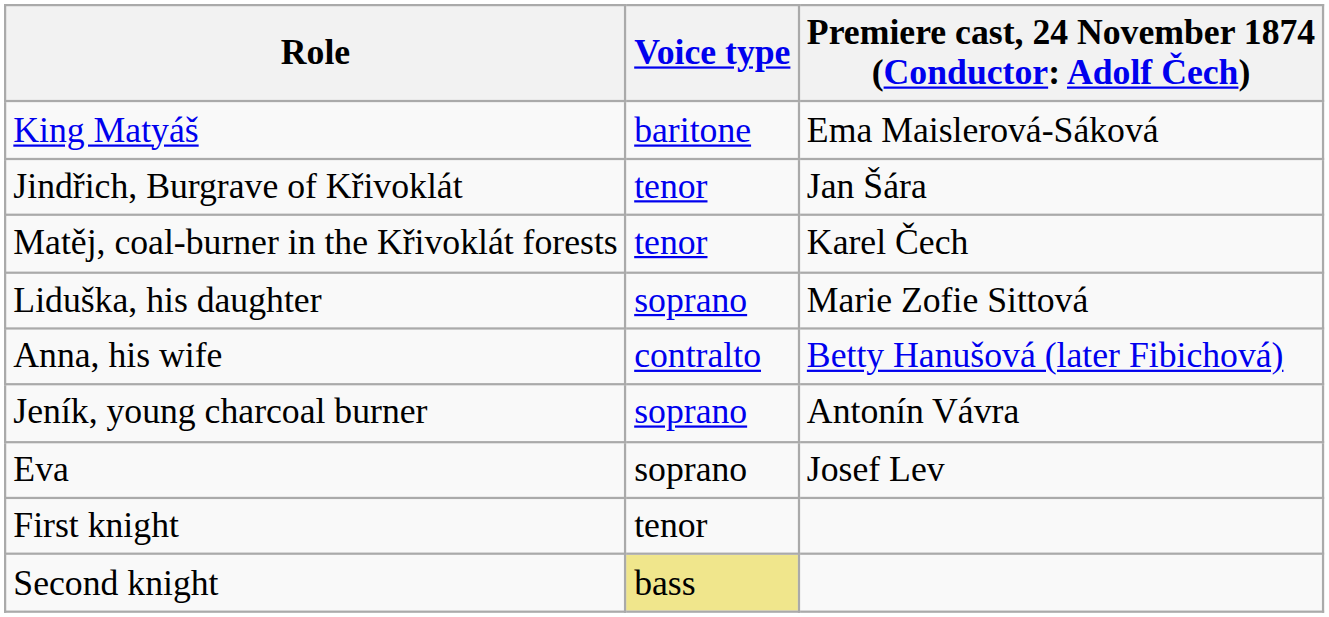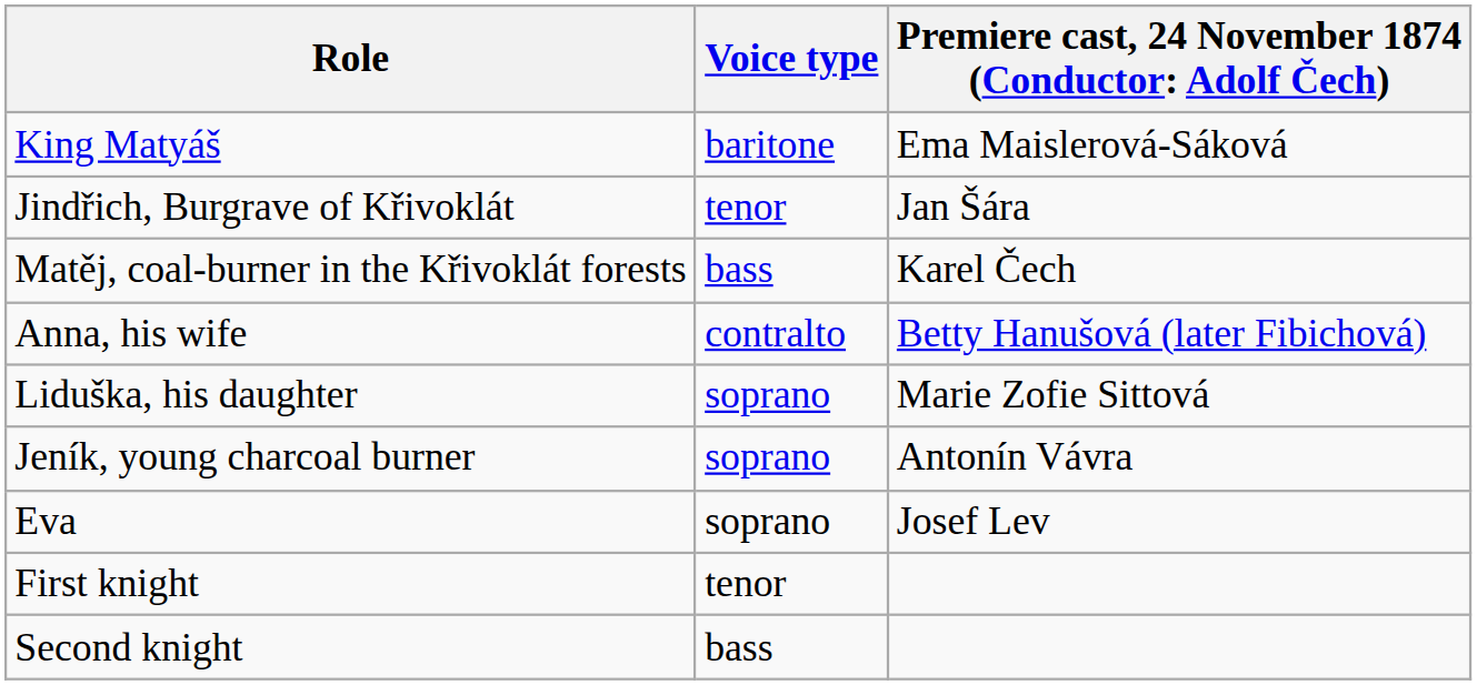Matěj, coal-burner in the Křivoklát forests | Voice type: tenor -> bass
rows swapped: Anna, his wife <-> Liduška, his daughter
Second knight | Voice type: khaki background -> no background
